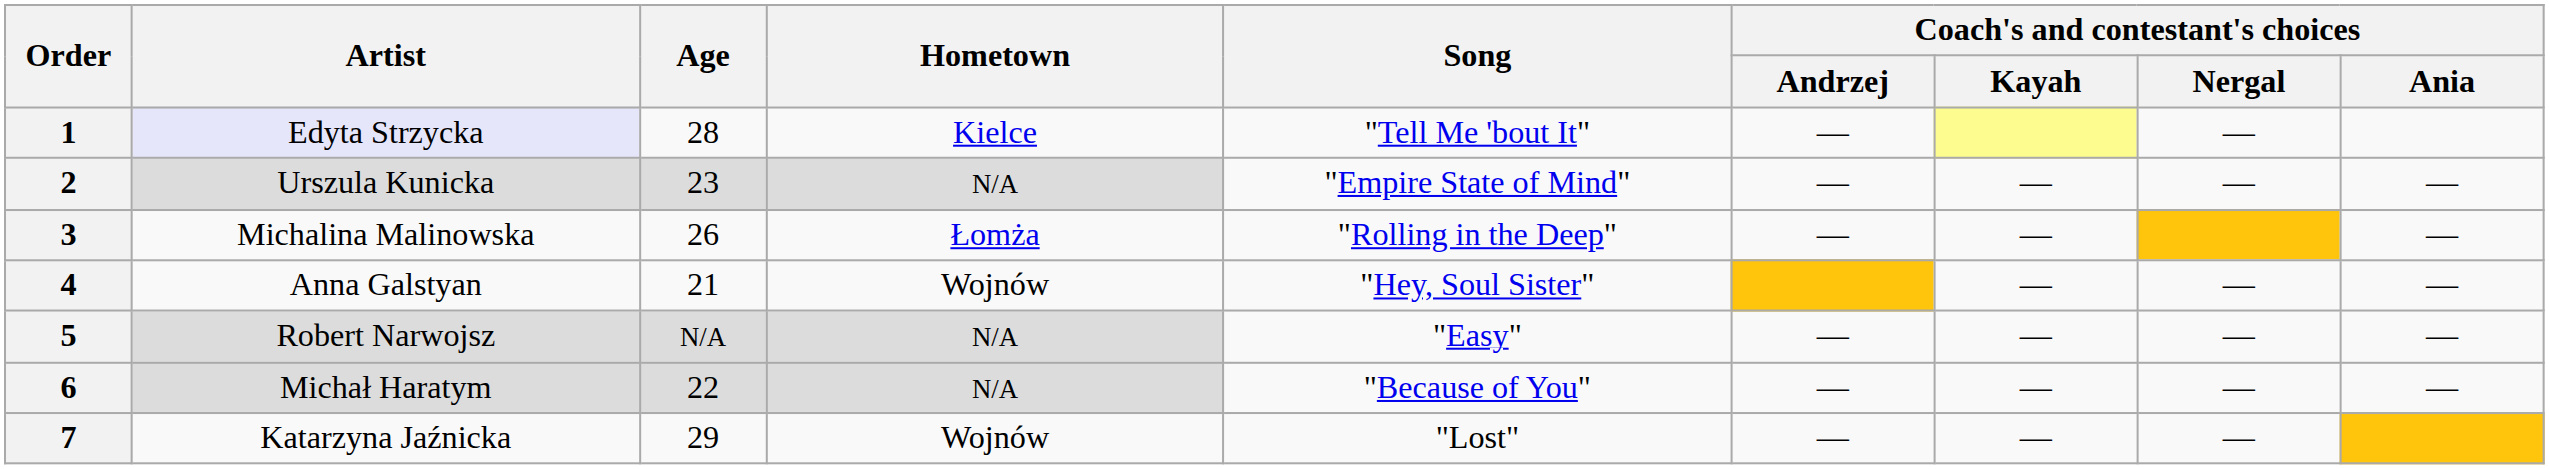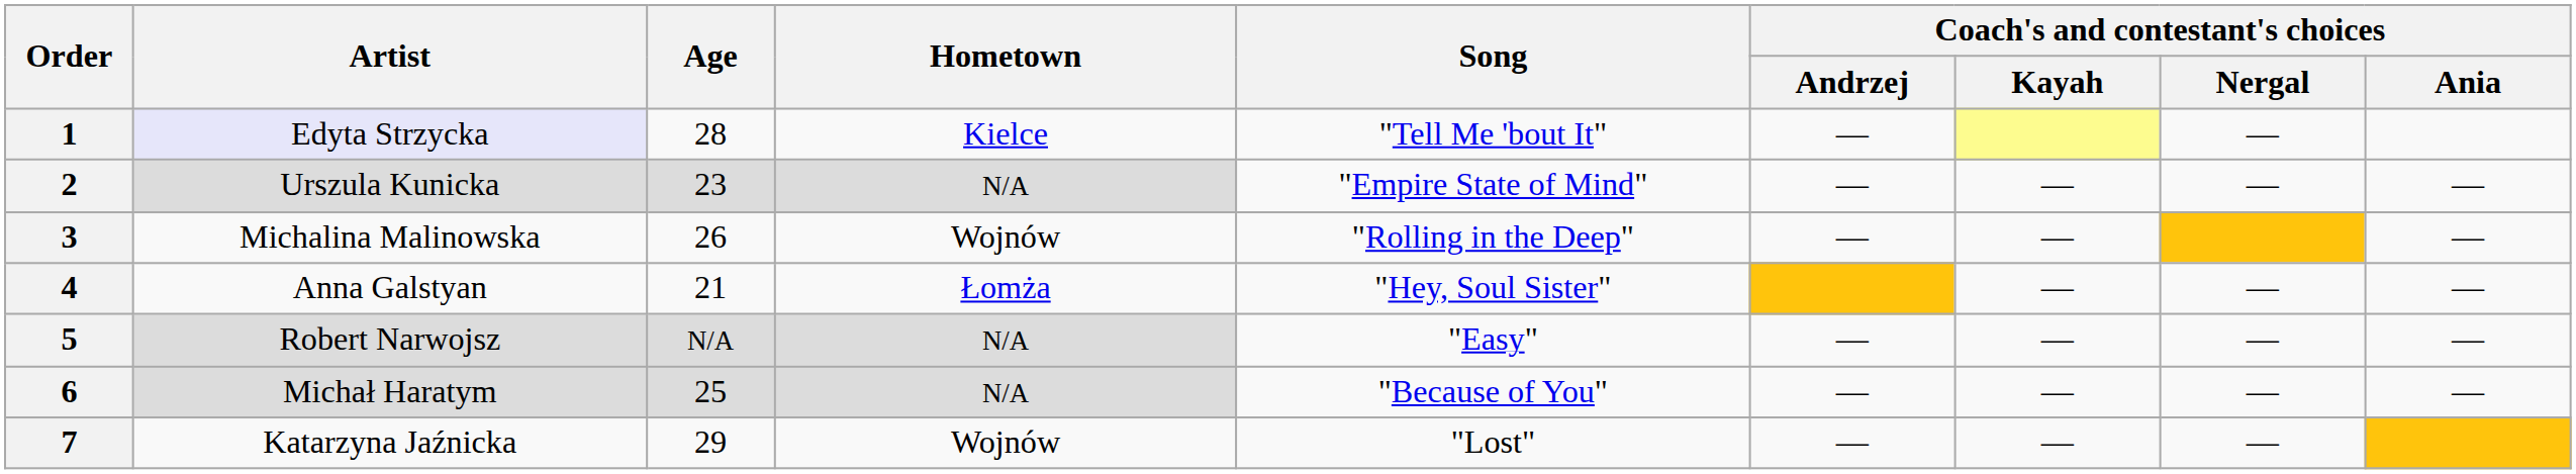3 | Hometown: Łomża -> Wojnów
4 | Hometown: Wojnów -> Łomża
6 | Age: 22 -> 25
